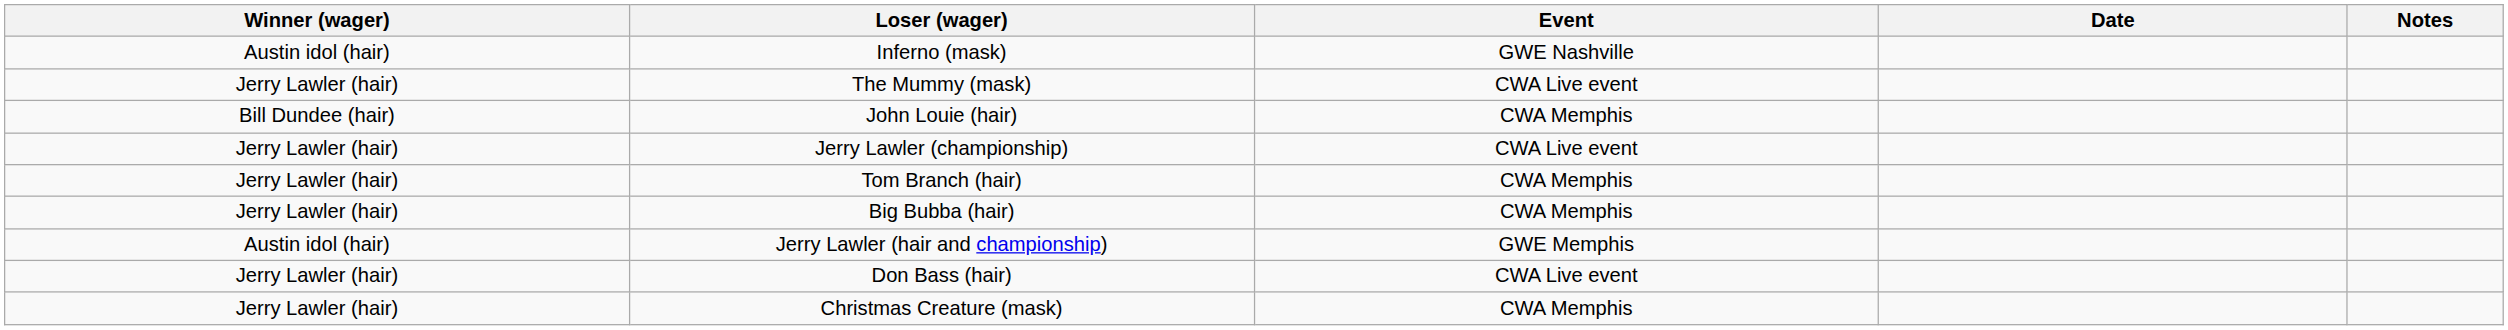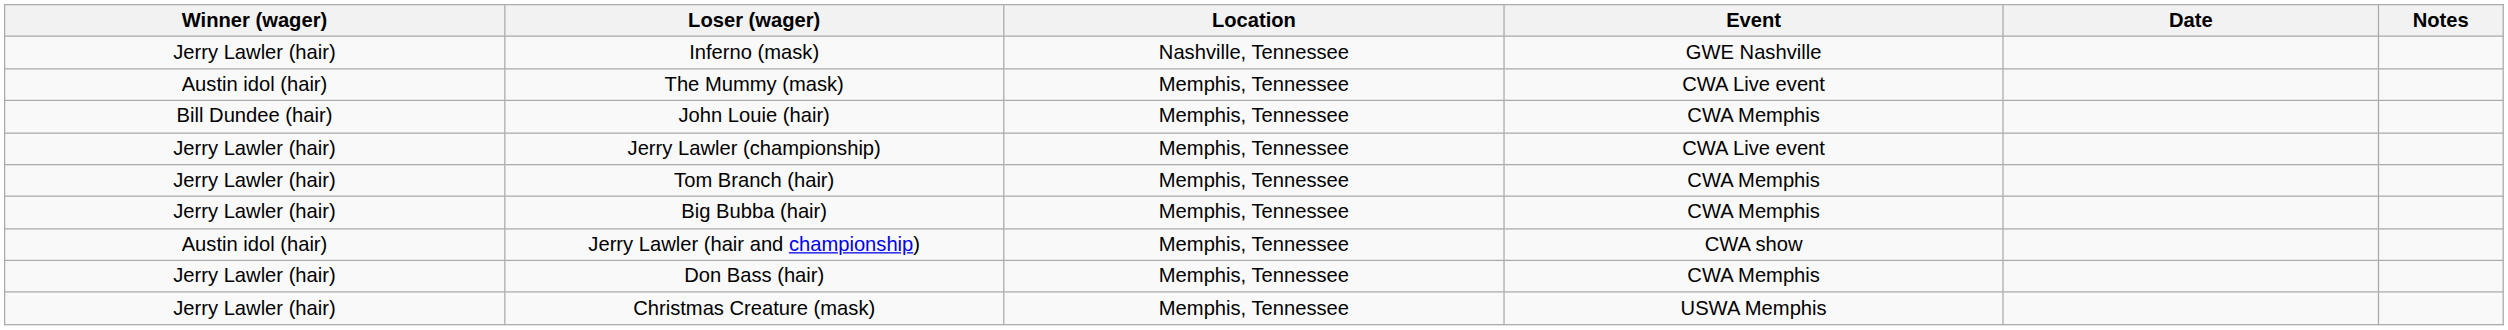+ column: Location | Nashville, Tennessee | Memphis, Tennessee | Memphis, Tennessee | Memphis, Tennessee | Memphis, Tennessee | Memphis, Tennessee | Memphis, Tennessee | Memphis, Tennessee | Memphis, Tennessee
Inferno (mask) | Winner (wager): Austin idol (hair) -> Jerry Lawler (hair)
The Mummy (mask) | Winner (wager): Jerry Lawler (hair) -> Austin idol (hair)
Jerry Lawler (hair and championship) | Event: GWE Memphis -> CWA show
Don Bass (hair) | Event: CWA Live event -> CWA Memphis
Christmas Creature (mask) | Event: CWA Memphis -> USWA Memphis
